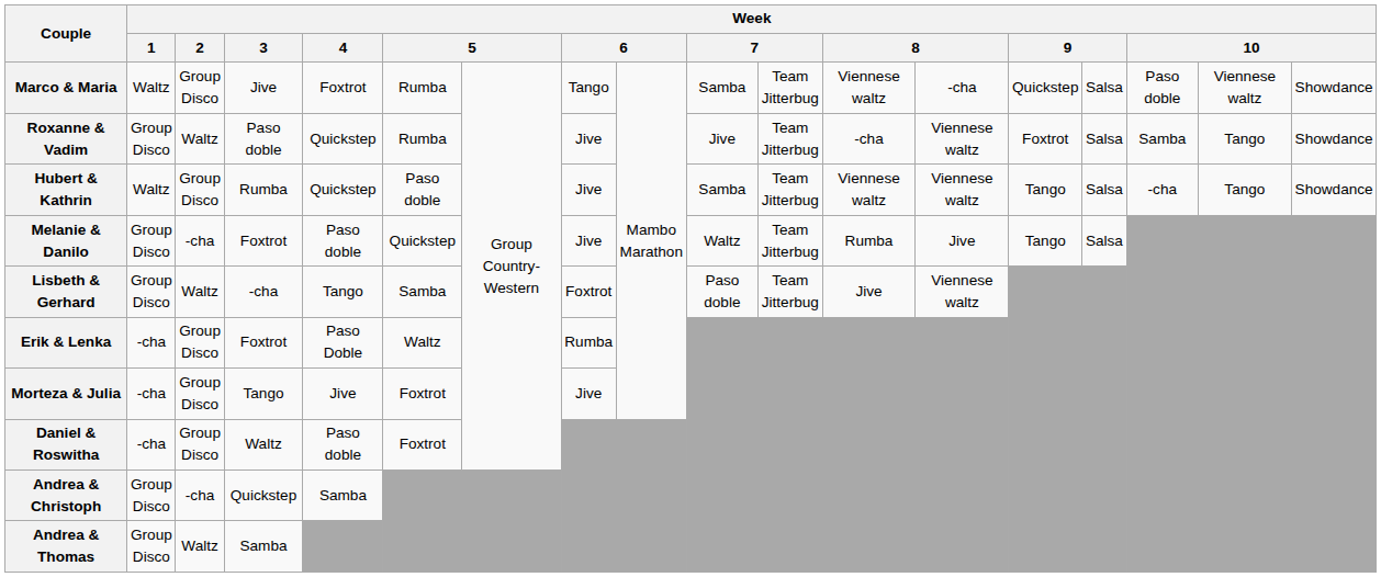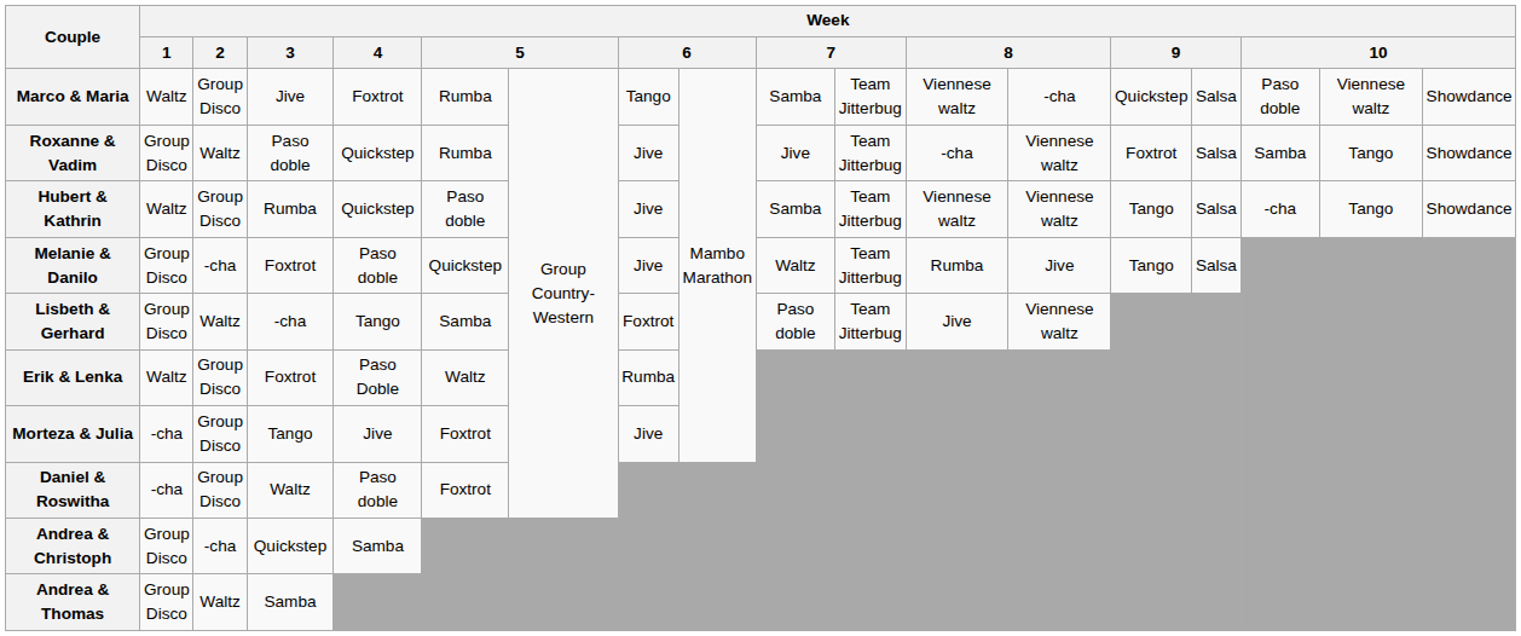Erik & Lenka | Week / 1: -cha -> Waltz
